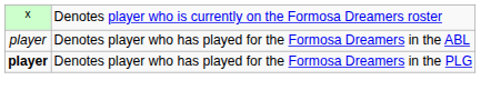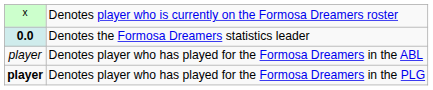+ row: 0.0 | Denotes the Formosa Dreamers statistics leader
